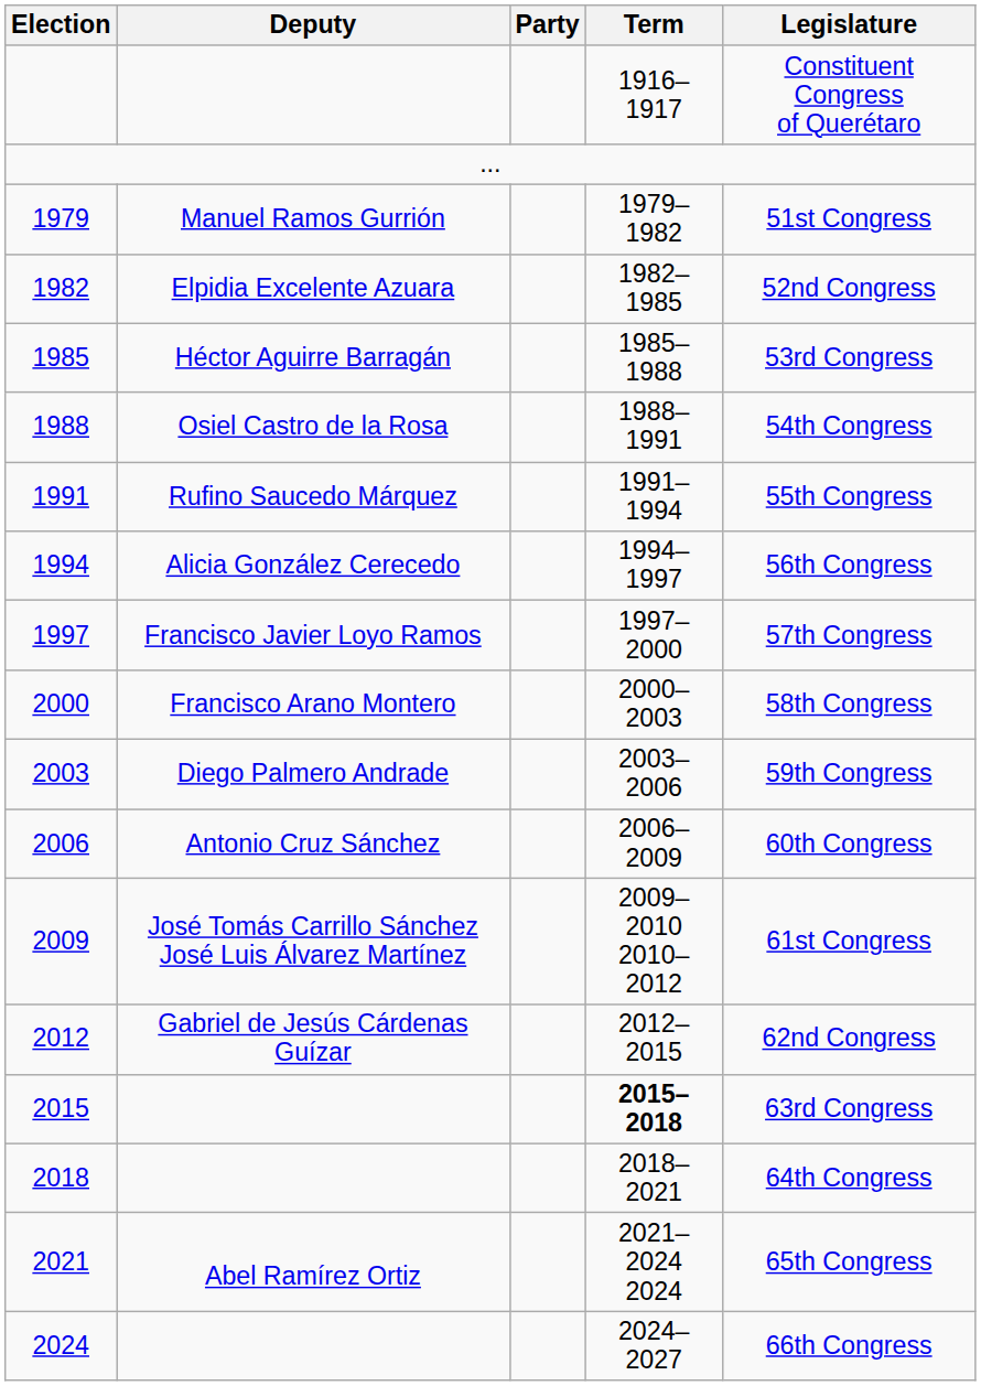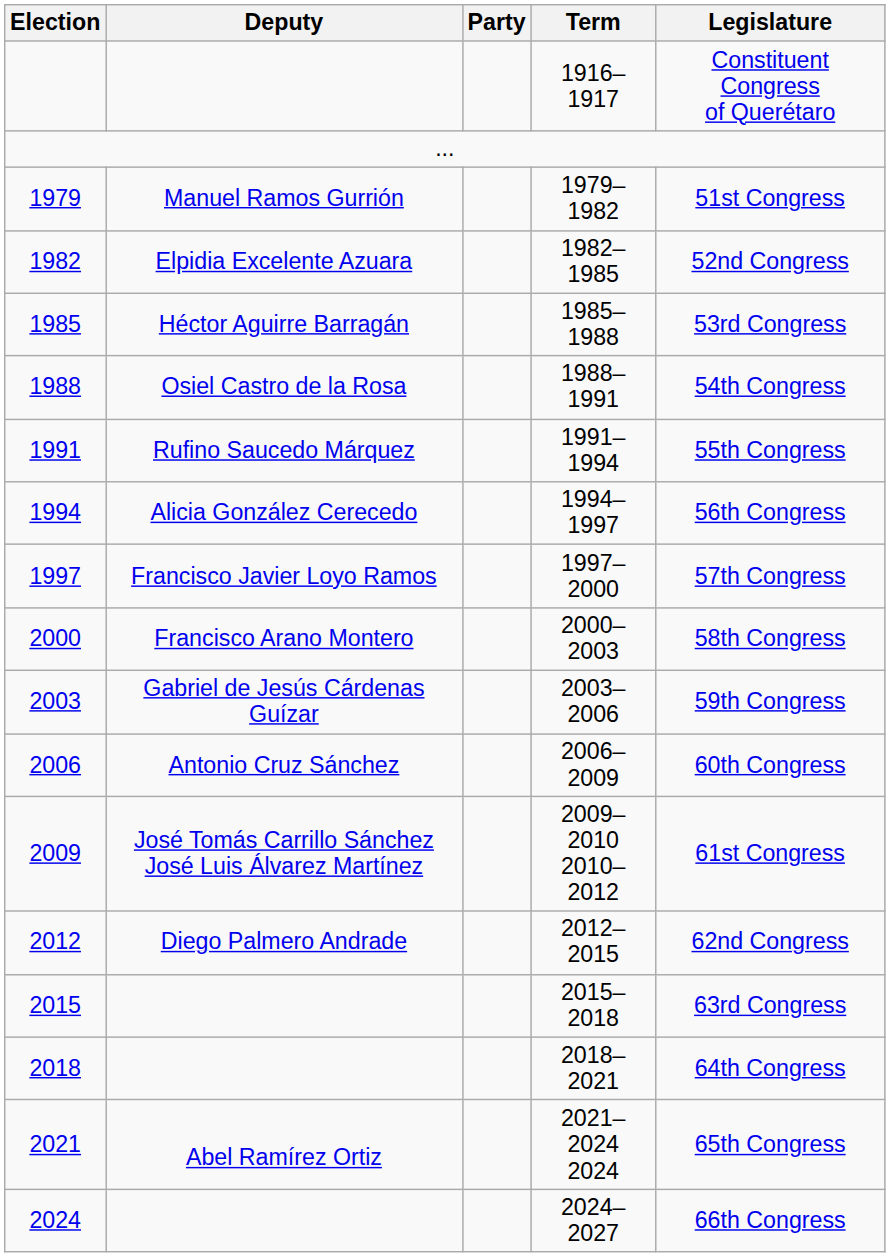2003 | Deputy: Diego Palmero Andrade -> Gabriel de Jesús Cárdenas Guízar
2012 | Deputy: Gabriel de Jesús Cárdenas Guízar -> Diego Palmero Andrade
2015 | Term: bold -> normal
